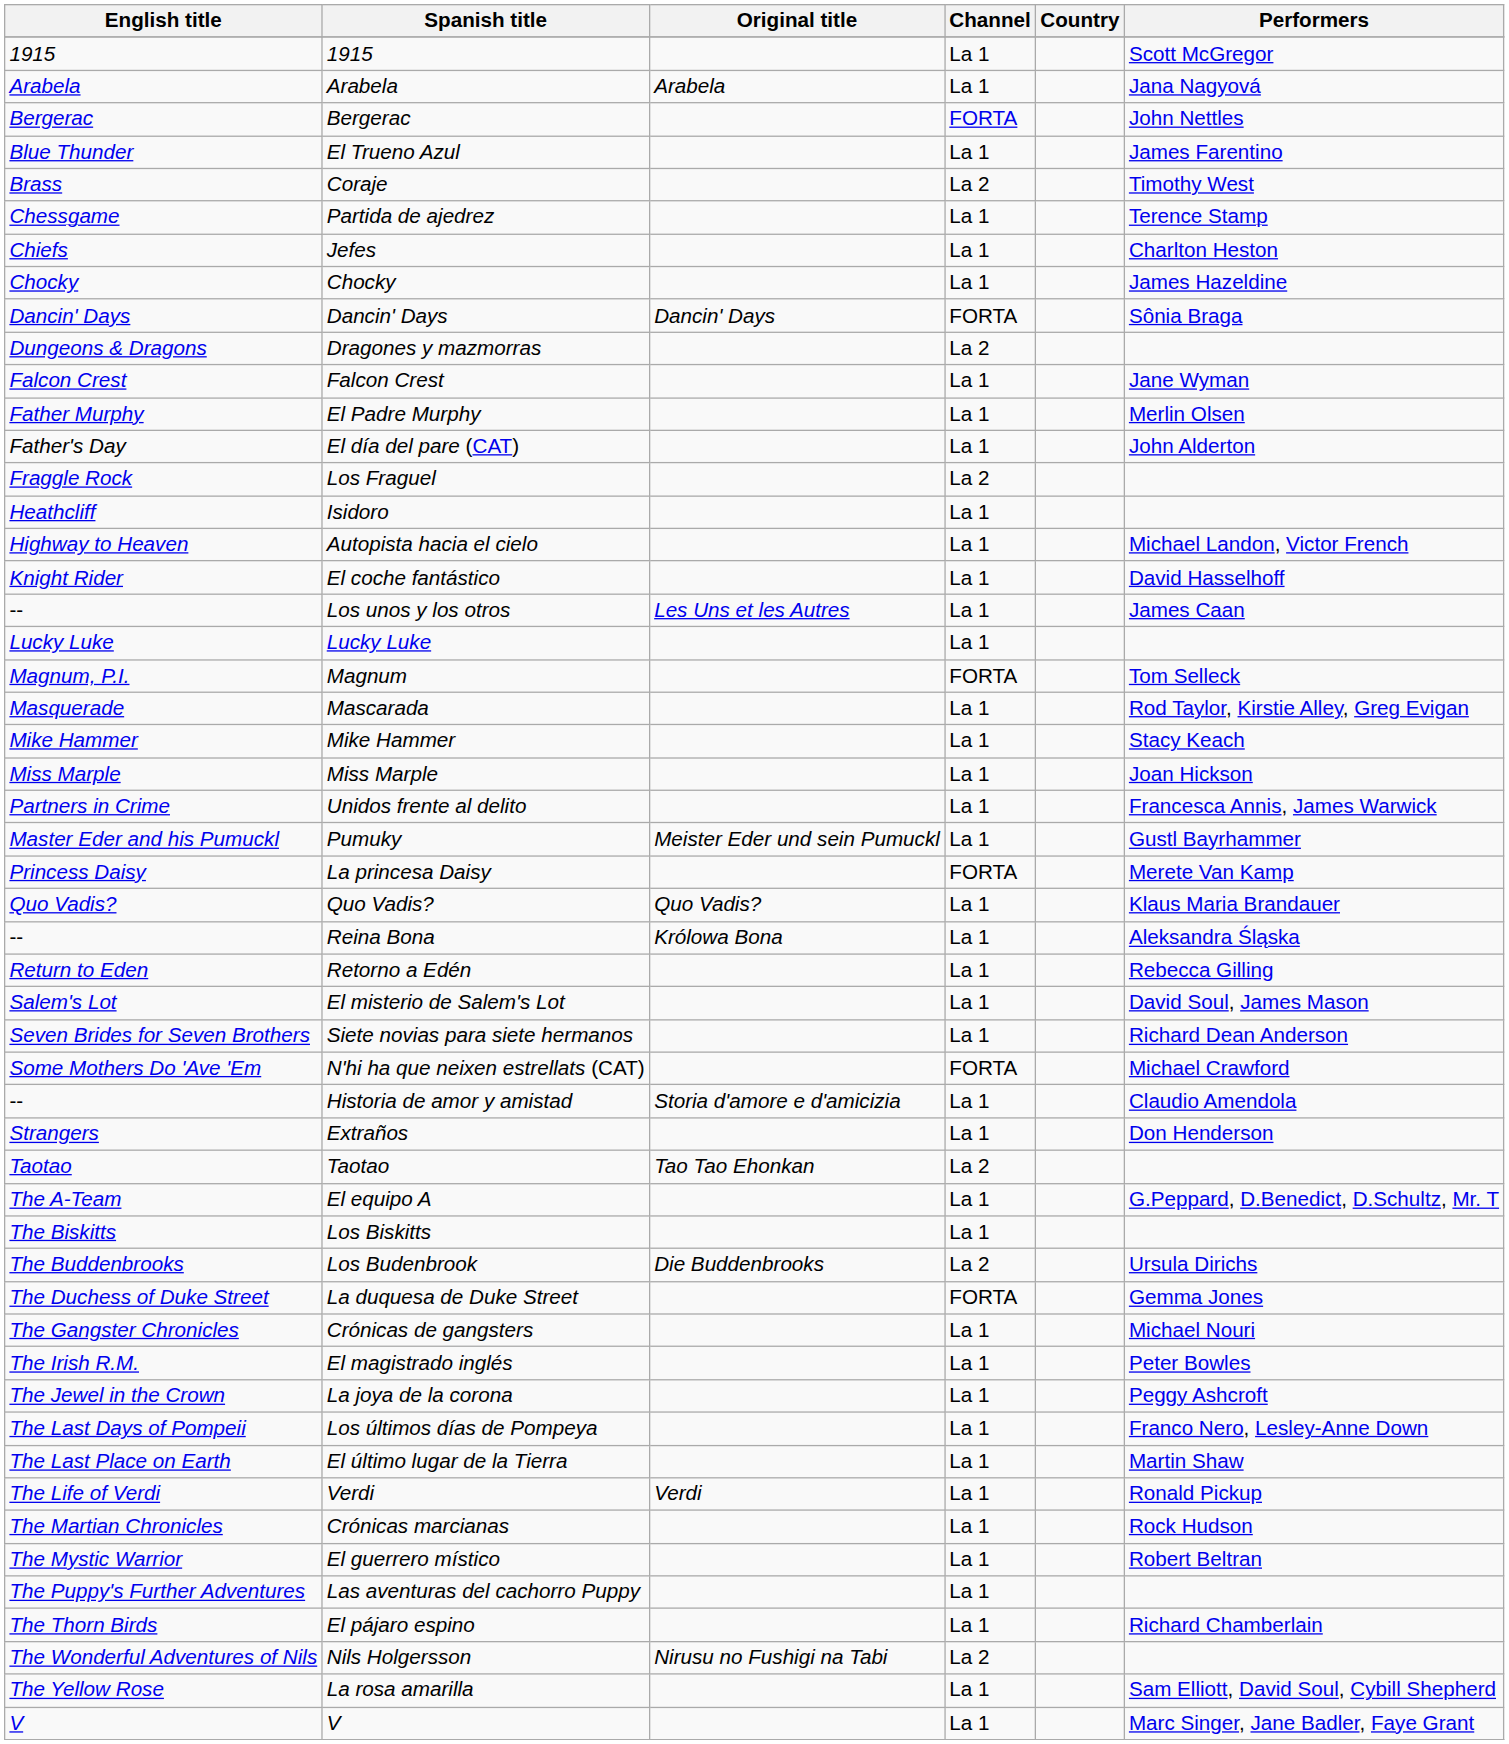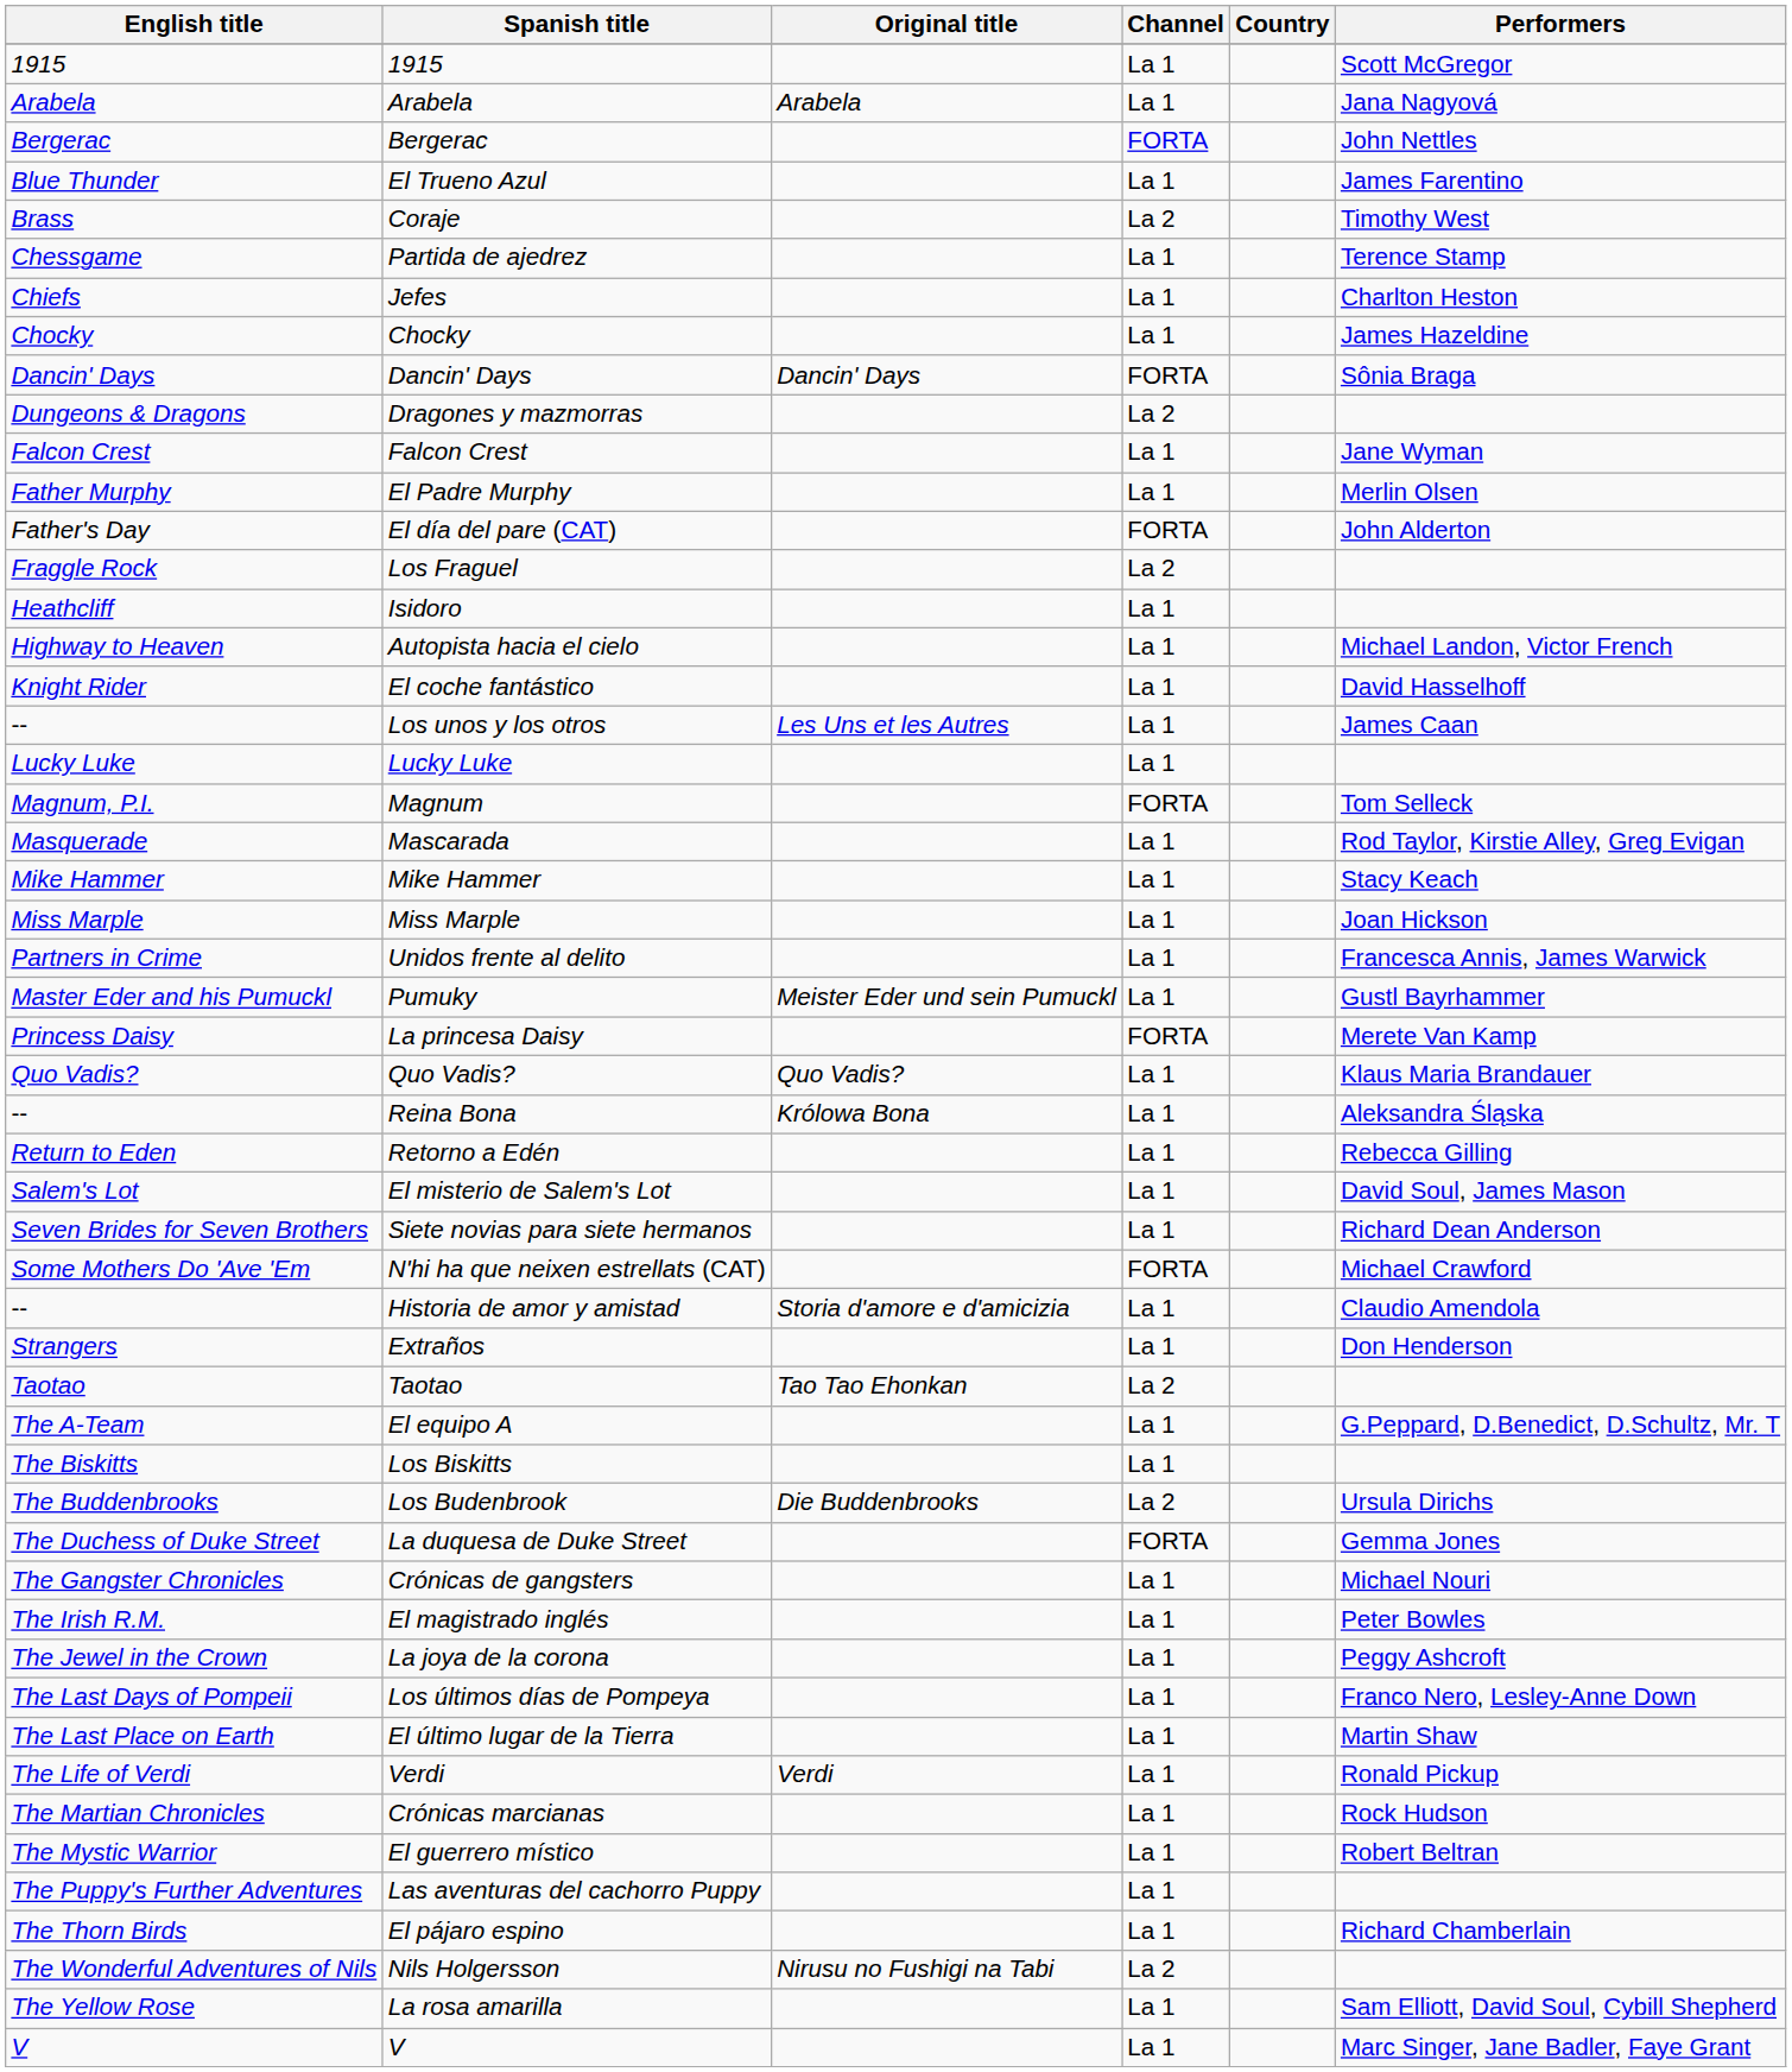El día del pare (CAT) | Channel: La 1 -> FORTA
